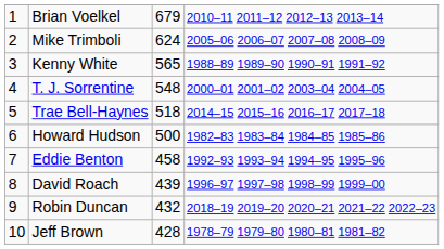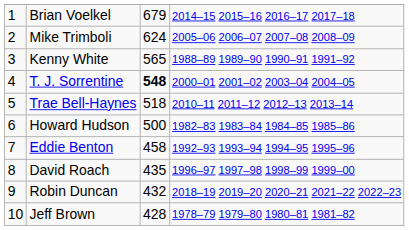Brian Voelkel | column 4: 2010–11 2011–12 2012–13 2013–14 -> 2014–15 2015–16 2016–17 2017–18
T. J. Sorrentine | column 3: normal -> bold
Trae Bell-Haynes | column 4: 2014–15 2015–16 2016–17 2017–18 -> 2010–11 2011–12 2012–13 2013–14
David Roach | column 3: 439 -> 435
